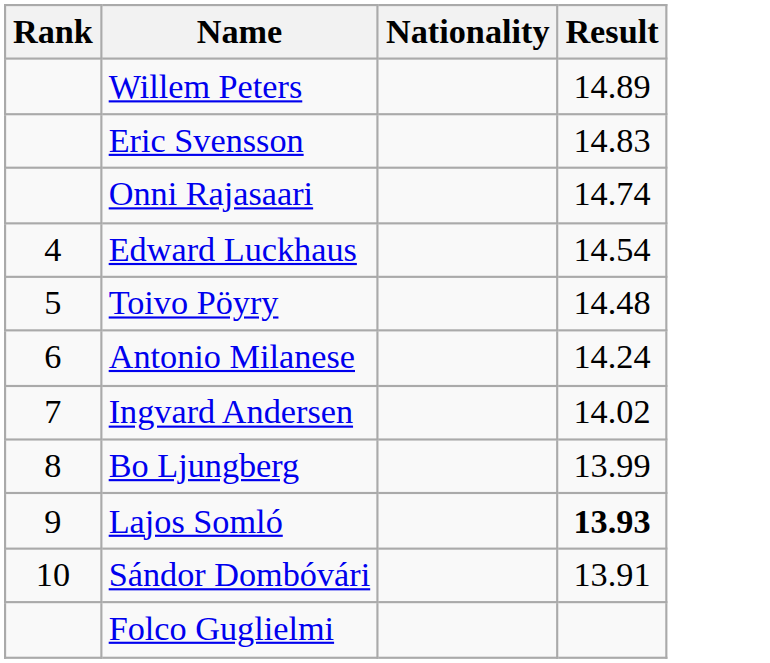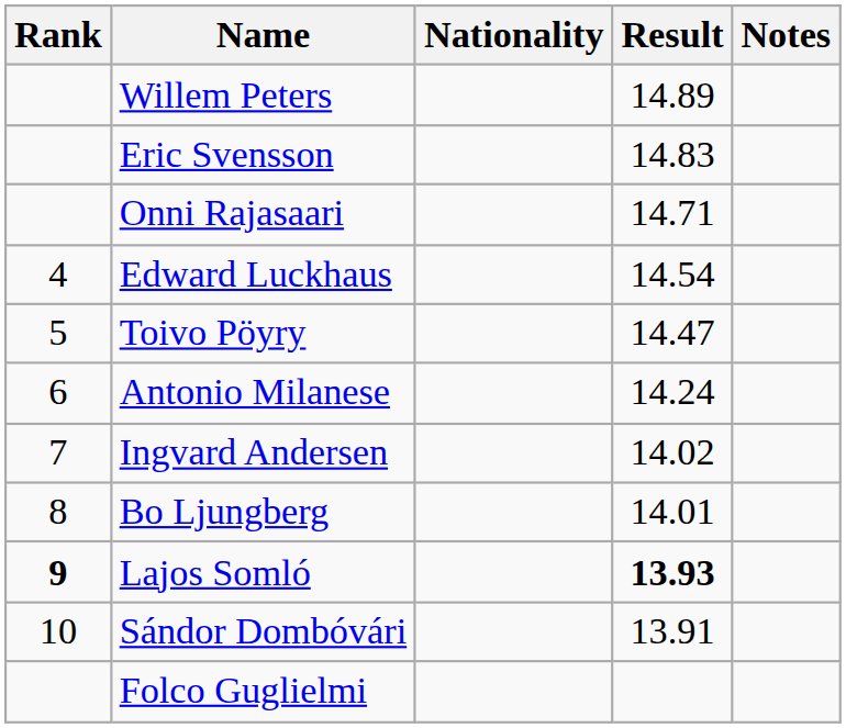+ column: Notes
Onni Rajasaari | Result: 14.74 -> 14.71
Toivo Pöyry | Result: 14.48 -> 14.47
Bo Ljungberg | Result: 13.99 -> 14.01
Lajos Somló | Rank: normal -> bold
